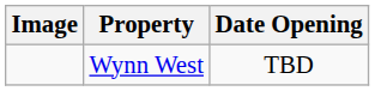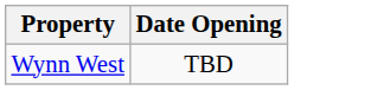- column: Image
